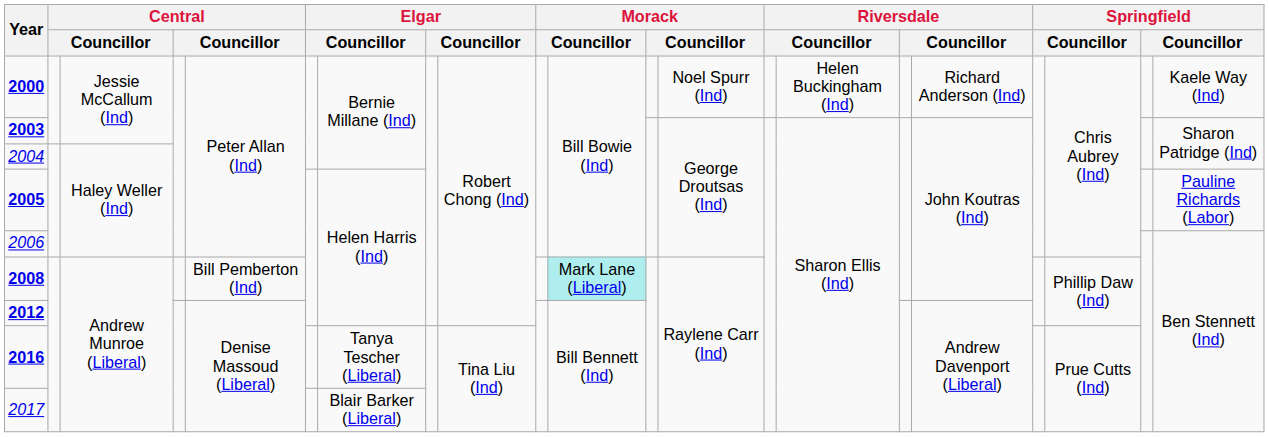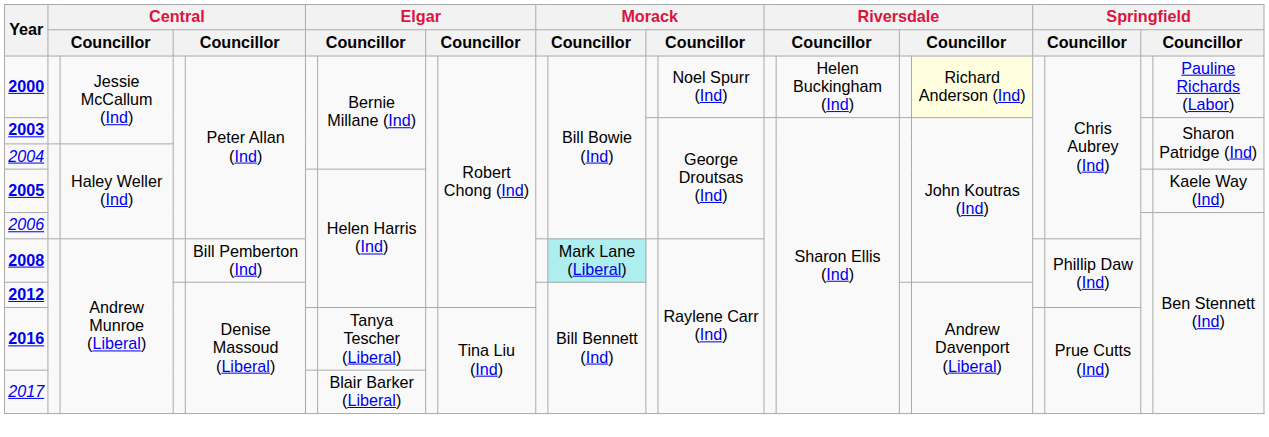2000 | column 17: no background -> lightyellow background
2000 | column 21: Kaele Way (Ind) -> Pauline Richards (Labor)
2005 | column 21: Pauline Richards (Labor) -> Kaele Way (Ind)
